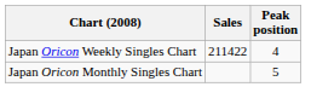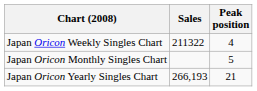Japan Oricon Weekly Singles Chart | Sales: 211422 -> 211322
+ row: Japan Oricon Yearly Singles Chart | 266,193 | 21
